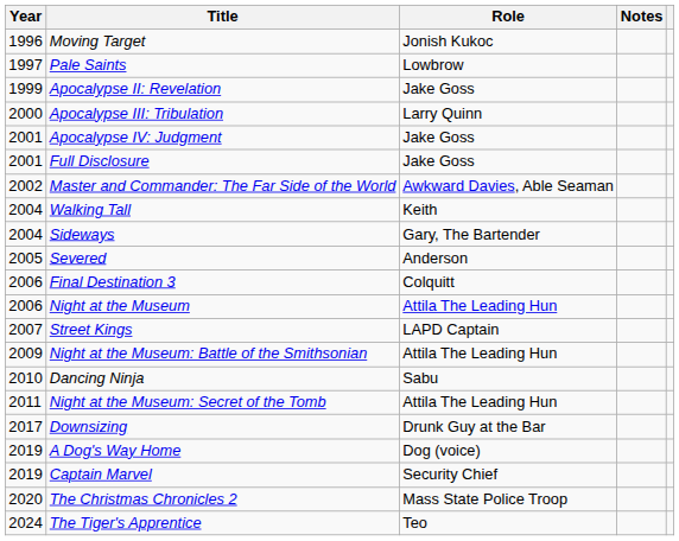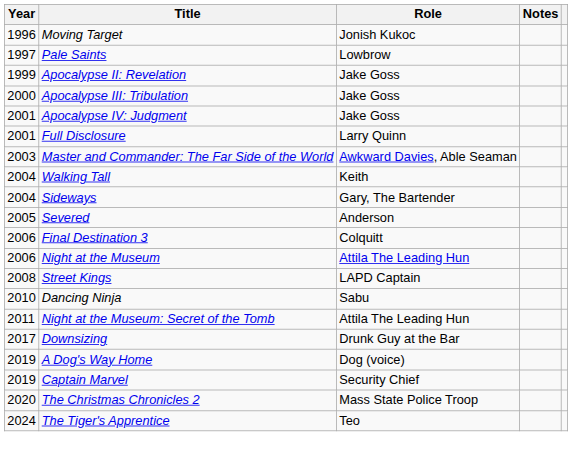Apocalypse III: Tribulation | Role: Larry Quinn -> Jake Goss
Full Disclosure | Role: Jake Goss -> Larry Quinn
Master and Commander: The Far Side of the World | Year: 2002 -> 2003
Street Kings | Year: 2007 -> 2008
- row: 2009 | Night at the Museum: Battle of the Smithsonian | Attila The Leading Hun
